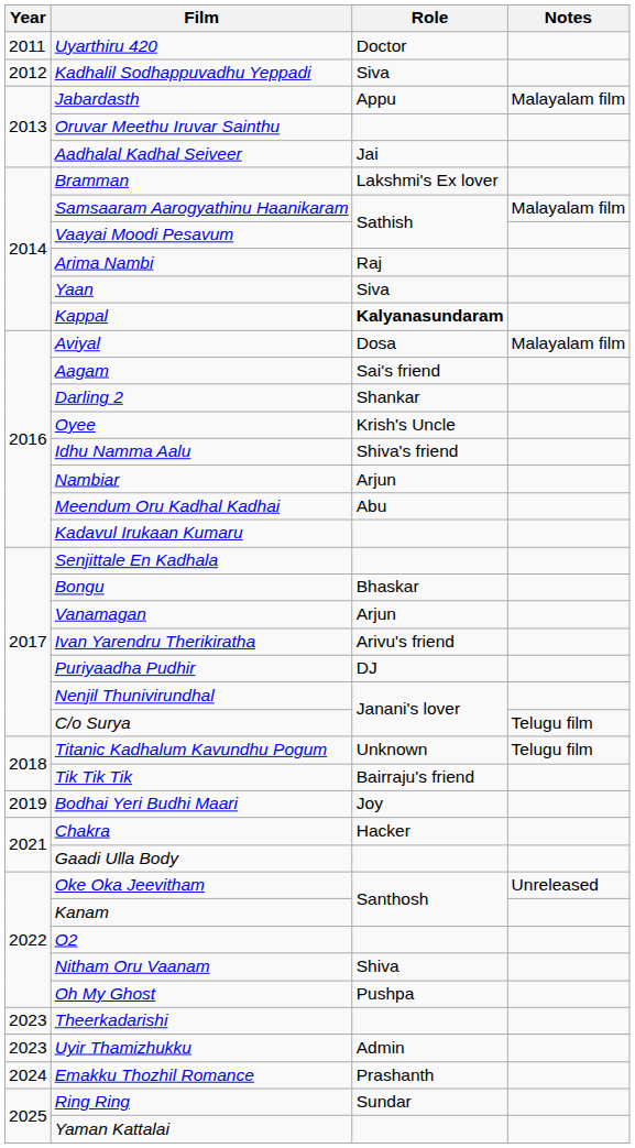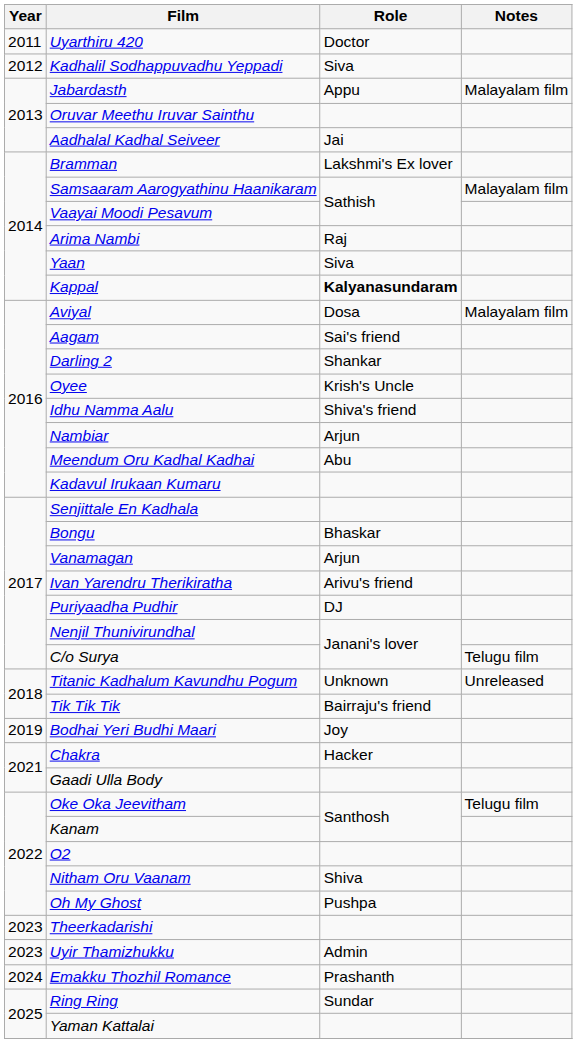Titanic Kadhalum Kavundhu Pogum | Notes: Telugu film -> Unreleased
Oke Oka Jeevitham | Notes: Unreleased -> Telugu film
